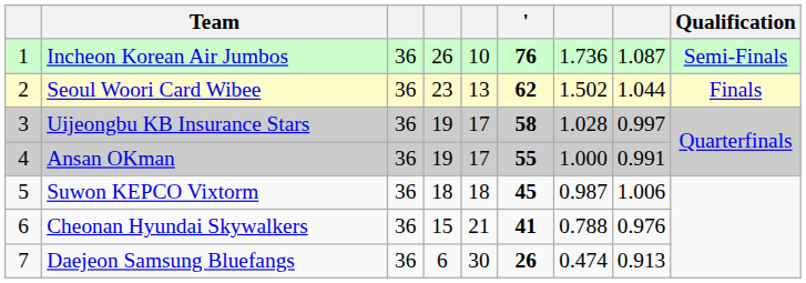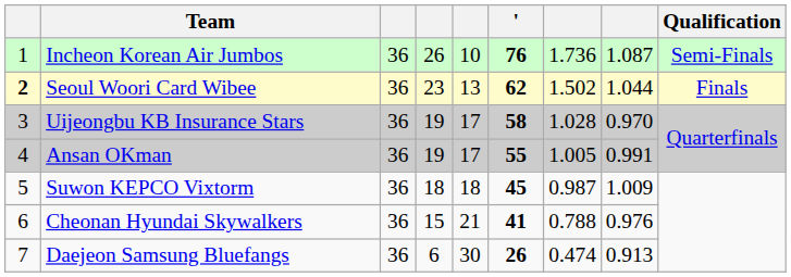Seoul Woori Card Wibee | column 1: normal -> bold
Uijeongbu KB Insurance Stars | column 8: 0.997 -> 0.970
Ansan OKman | column 7: 1.000 -> 1.005
Suwon KEPCO Vixtorm | column 8: 1.006 -> 1.009
